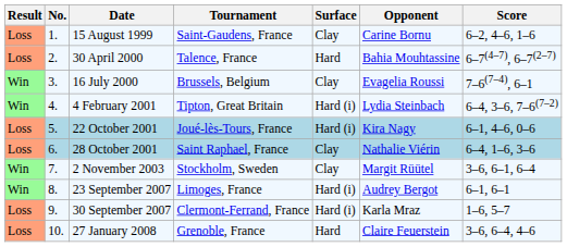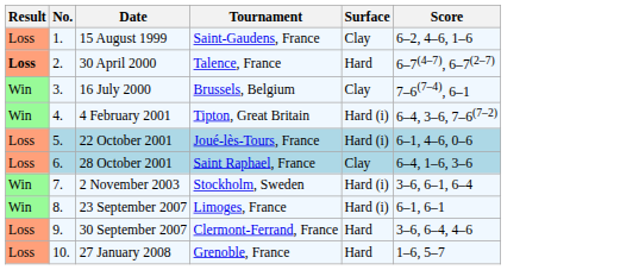- column: Opponent | Carine Bornu | Bahia Mouhtassine | Evagelia Roussi | Lydia Steinbach | Kira Nagy | Nathalie Viérin | Margit Rüütel | Audrey Bergot | Karla Mraz | Claire Feuerstein
30 April 2000 | Result: normal -> bold
2 November 2003 | Surface: Clay -> Hard (i)
30 September 2007 | Surface: Hard (i) -> Hard
30 September 2007 | Score: 1–6, 5–7 -> 3–6, 6–4, 4–6
27 January 2008 | Score: 3–6, 6–4, 4–6 -> 1–6, 5–7
